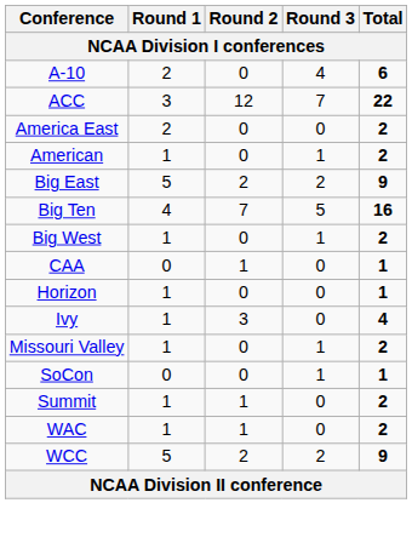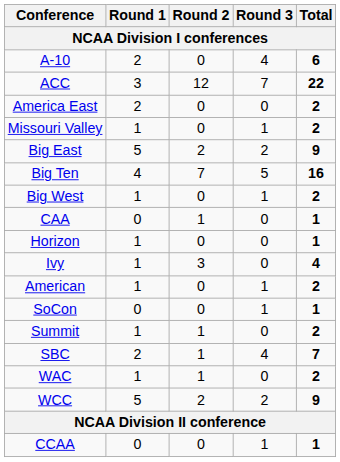rows swapped: American <-> Missouri Valley
+ row: SBC | 2 | 1 | 4 | 7
+ row: CCAA | 0 | 0 | 1 | 1
